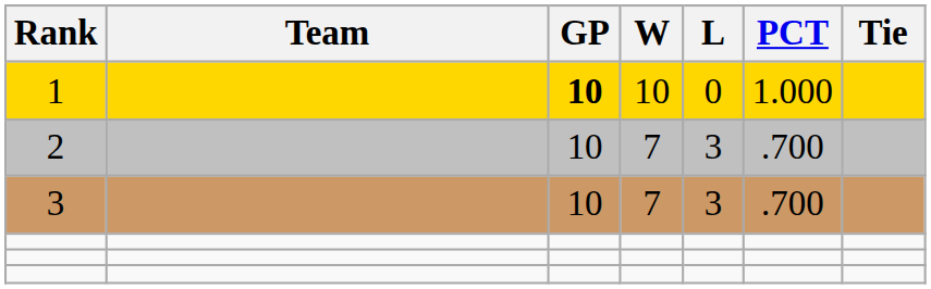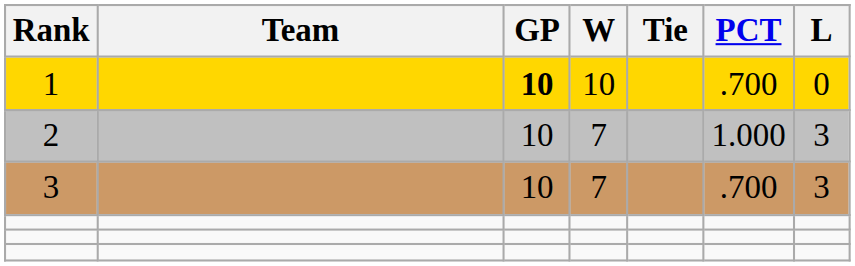columns swapped: L <-> Tie
1 | PCT: 1.000 -> .700
2 | PCT: .700 -> 1.000
